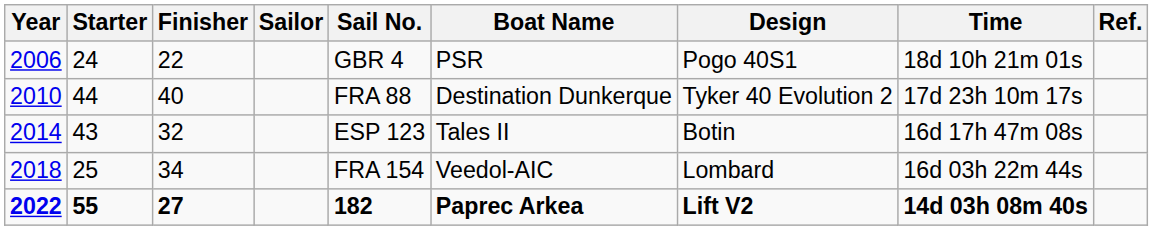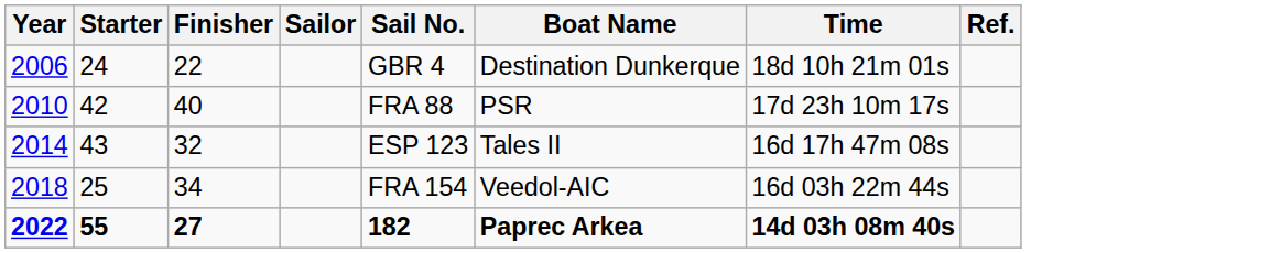- column: Design | Pogo 40S1 | Tyker 40 Evolution 2 | Botin | Lombard | Lift V2
2006 | Boat Name: PSR -> Destination Dunkerque
2010 | Starter: 44 -> 42
2010 | Boat Name: Destination Dunkerque -> PSR
